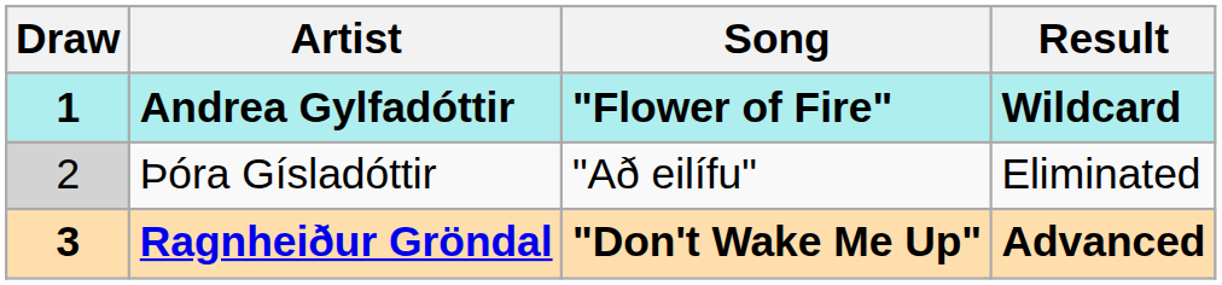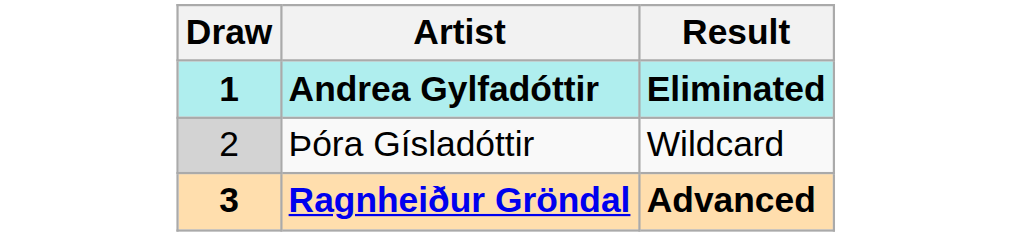- column: Song | "Flower of Fire" | "Að eilífu" | "Don't Wake Me Up"
Andrea Gylfadóttir | Result: Wildcard -> Eliminated
Þóra Gísladóttir | Result: Eliminated -> Wildcard
